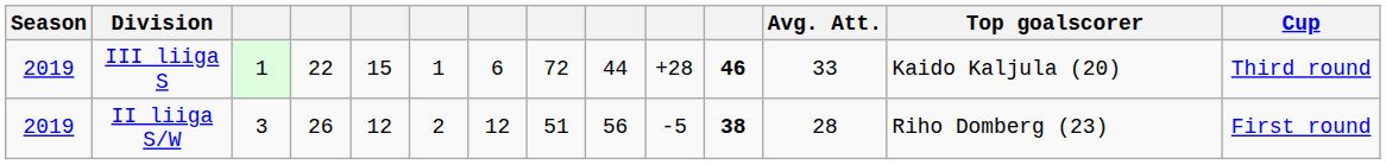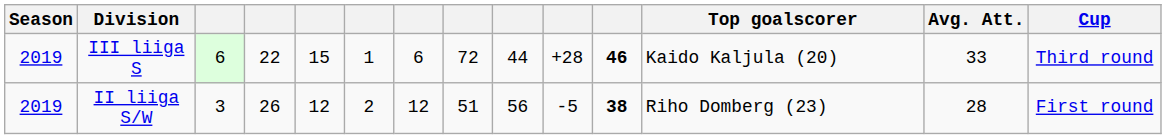columns swapped: Avg. Att. <-> Top goalscorer
III liiga S | column 3: 1 -> 6
